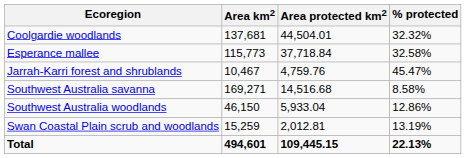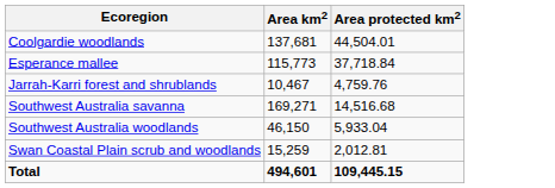- column: % protected | 32.32% | 32.58% | 45.47% | 8.58% | 12.86% | 13.19% | 22.13%
